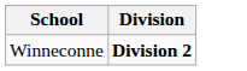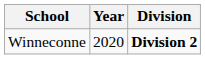+ column: Year | 2020
